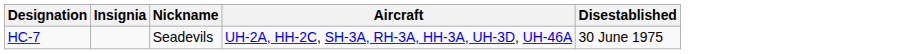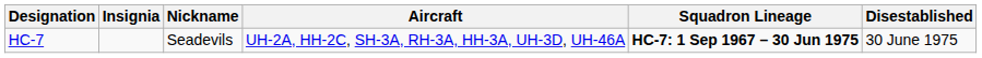+ column: Squadron Lineage | HC-7: 1 Sep 1967 – 30 Jun 1975
